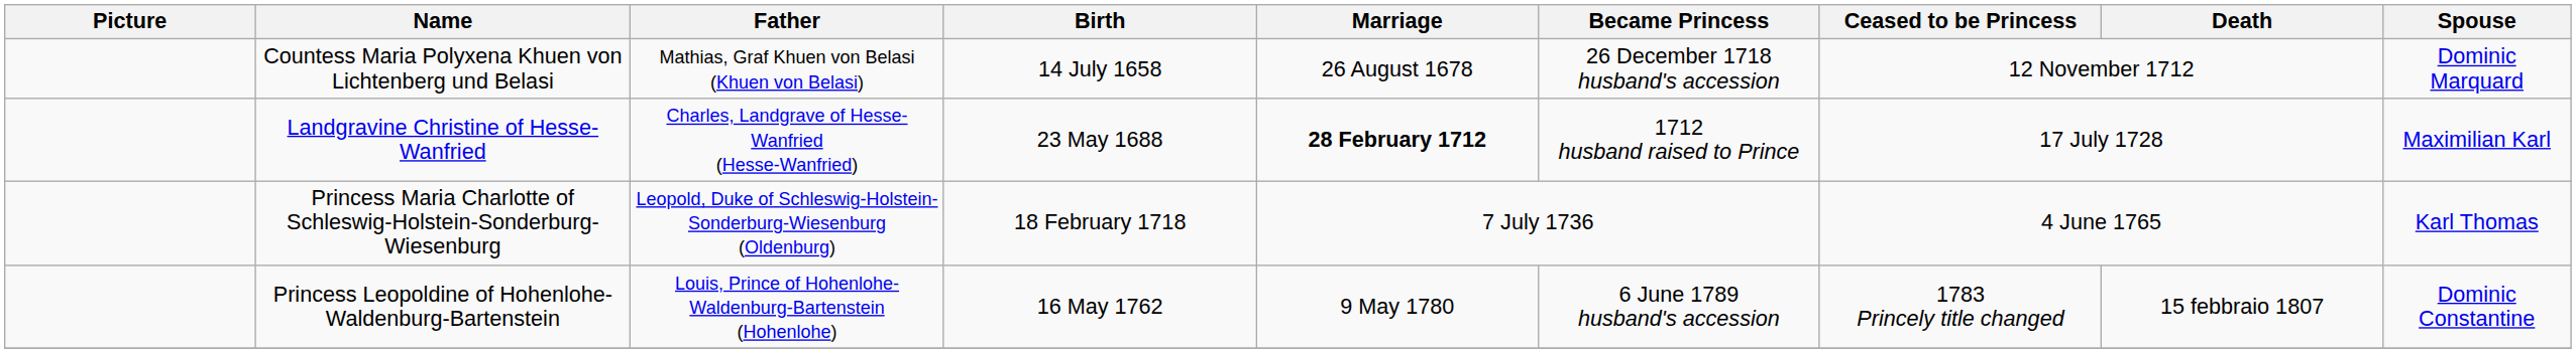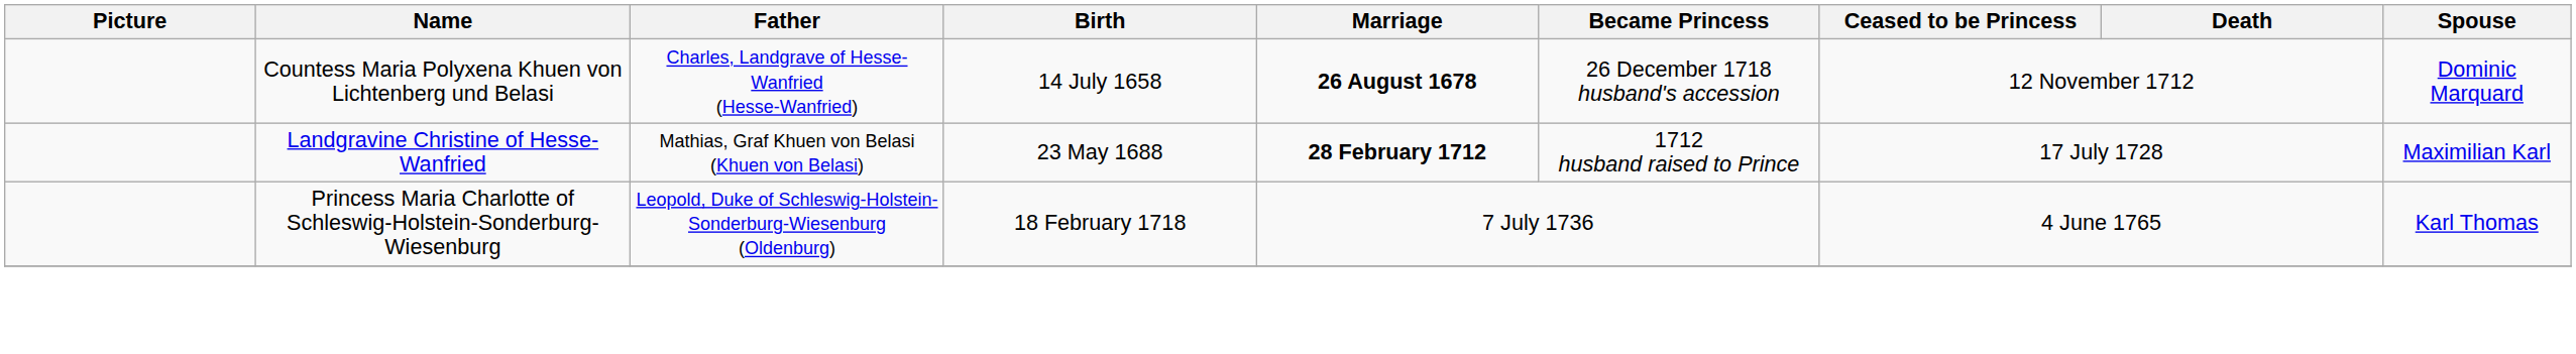Countess Maria Polyxena Khuen von Lichtenberg und Belasi | Father: Mathias, Graf Khuen von Belasi (Khuen von Belasi) -> Charles, Landgrave of Hesse-Wanfried (Hesse-Wanfried)
Countess Maria Polyxena Khuen von Lichtenberg und Belasi | Marriage: normal -> bold
Landgravine Christine of Hesse-Wanfried | Father: Charles, Landgrave of Hesse-Wanfried (Hesse-Wanfried) -> Mathias, Graf Khuen von Belasi (Khuen von Belasi)
- row: Princess Leopoldine of Hohenlohe-Waldenburg-Bartenstein | Louis, Prince of Hohenlohe-Waldenburg-Bartenstein (Hohenlohe) | 16 May 1762 | 9 May 1780 | 6 June 1789 husband's accession | 1783 Princely title changed | 15 febbraio 1807 | Dominic Constantine
